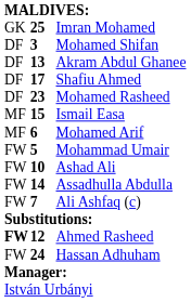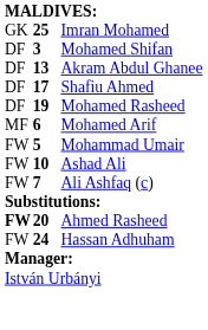Mohamed Rasheed | column 2: 23 -> 19
- row: MF | 15 | Ismail Easa
- row: FW | 14 | Assadhulla Abdulla
Ahmed Rasheed | column 2: 12 -> 20
